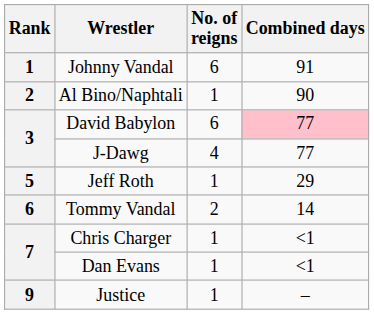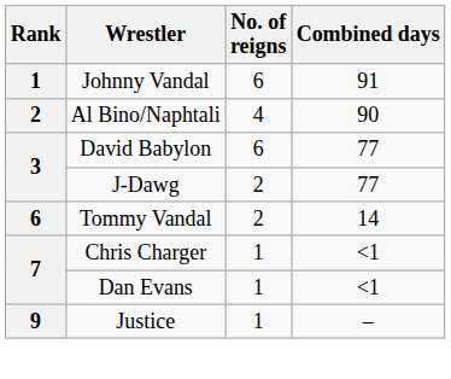Al Bino/Naphtali | No. of reigns: 1 -> 4
David Babylon | Combined days: pink background -> no background
J-Dawg | No. of reigns: 4 -> 2
- row: 5 | Jeff Roth | 1 | 29
